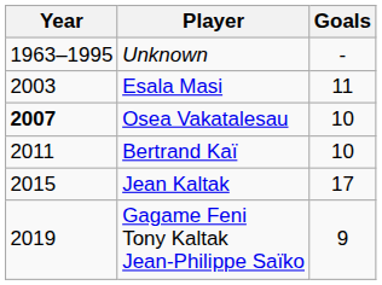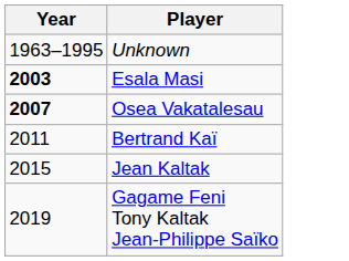- column: Goals | - | 11 | 10 | 10 | 17 | 9
Esala Masi | Year: normal -> bold
